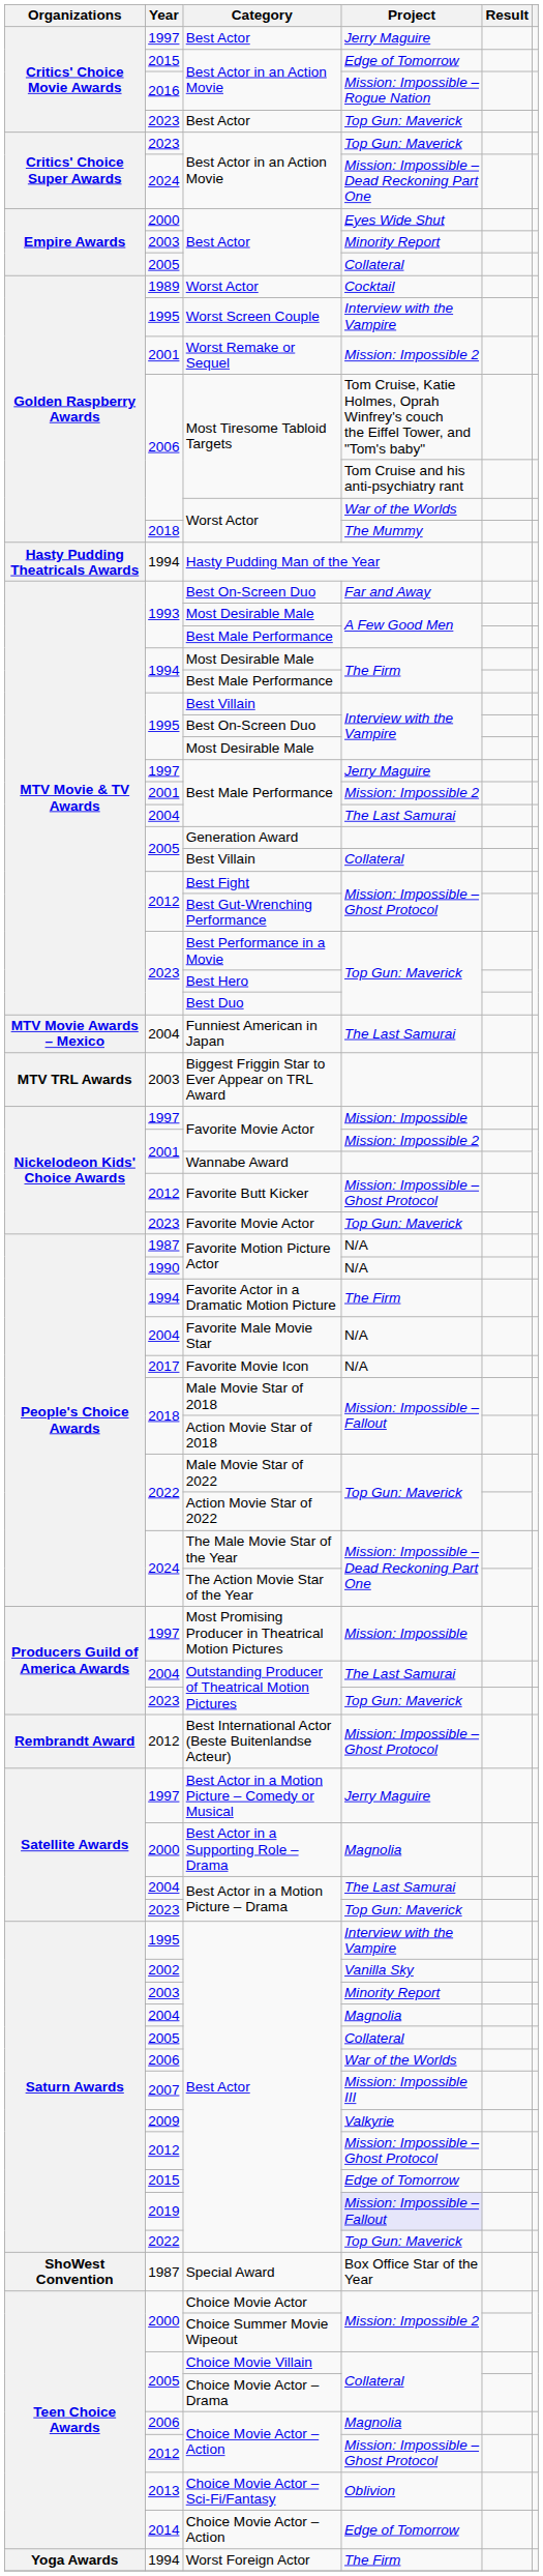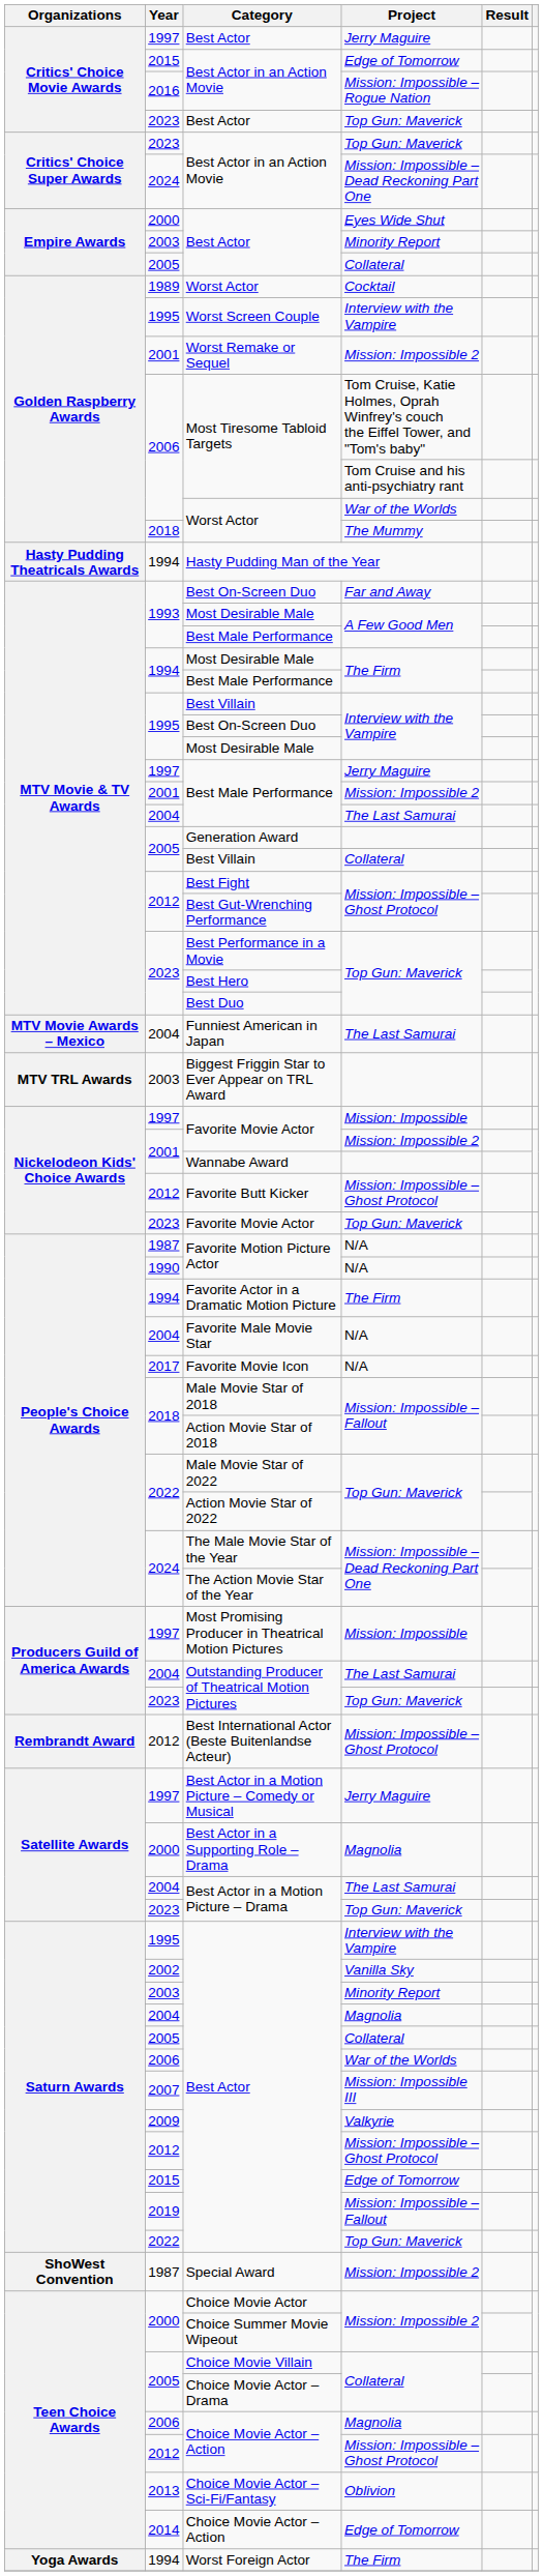2019 / Best Actor | Project: lavender background -> no background
Special Award | Project: Box Office Star of the Year -> Mission: Impossible 2
